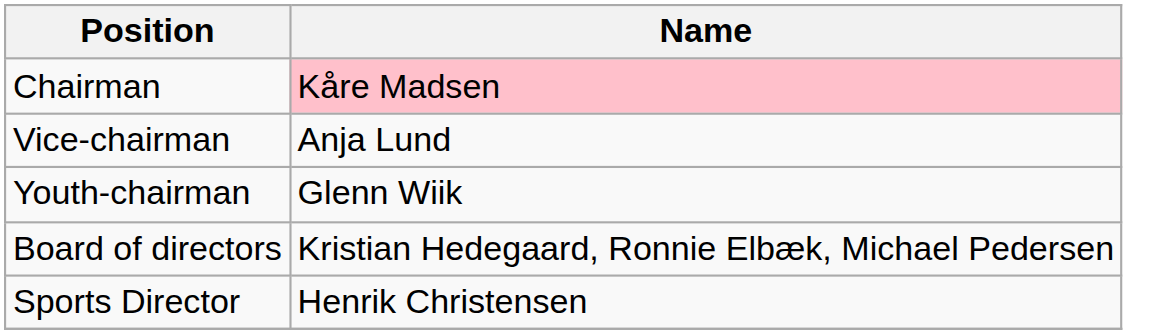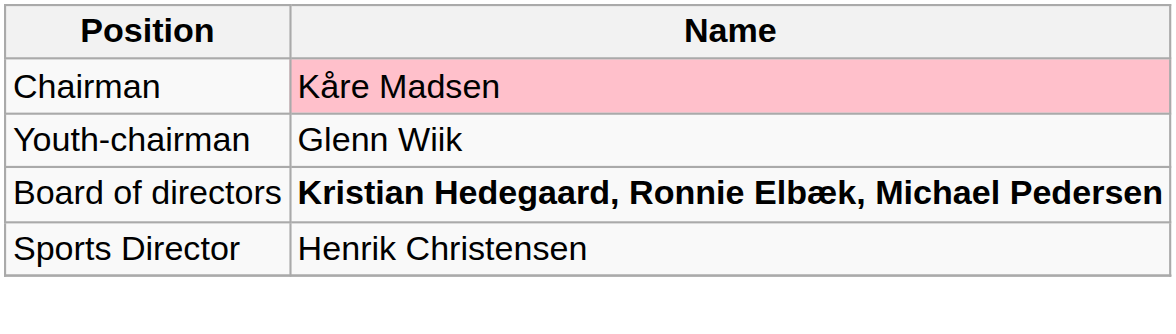- row: Vice-chairman | Anja Lund
Board of directors | Name: normal -> bold
